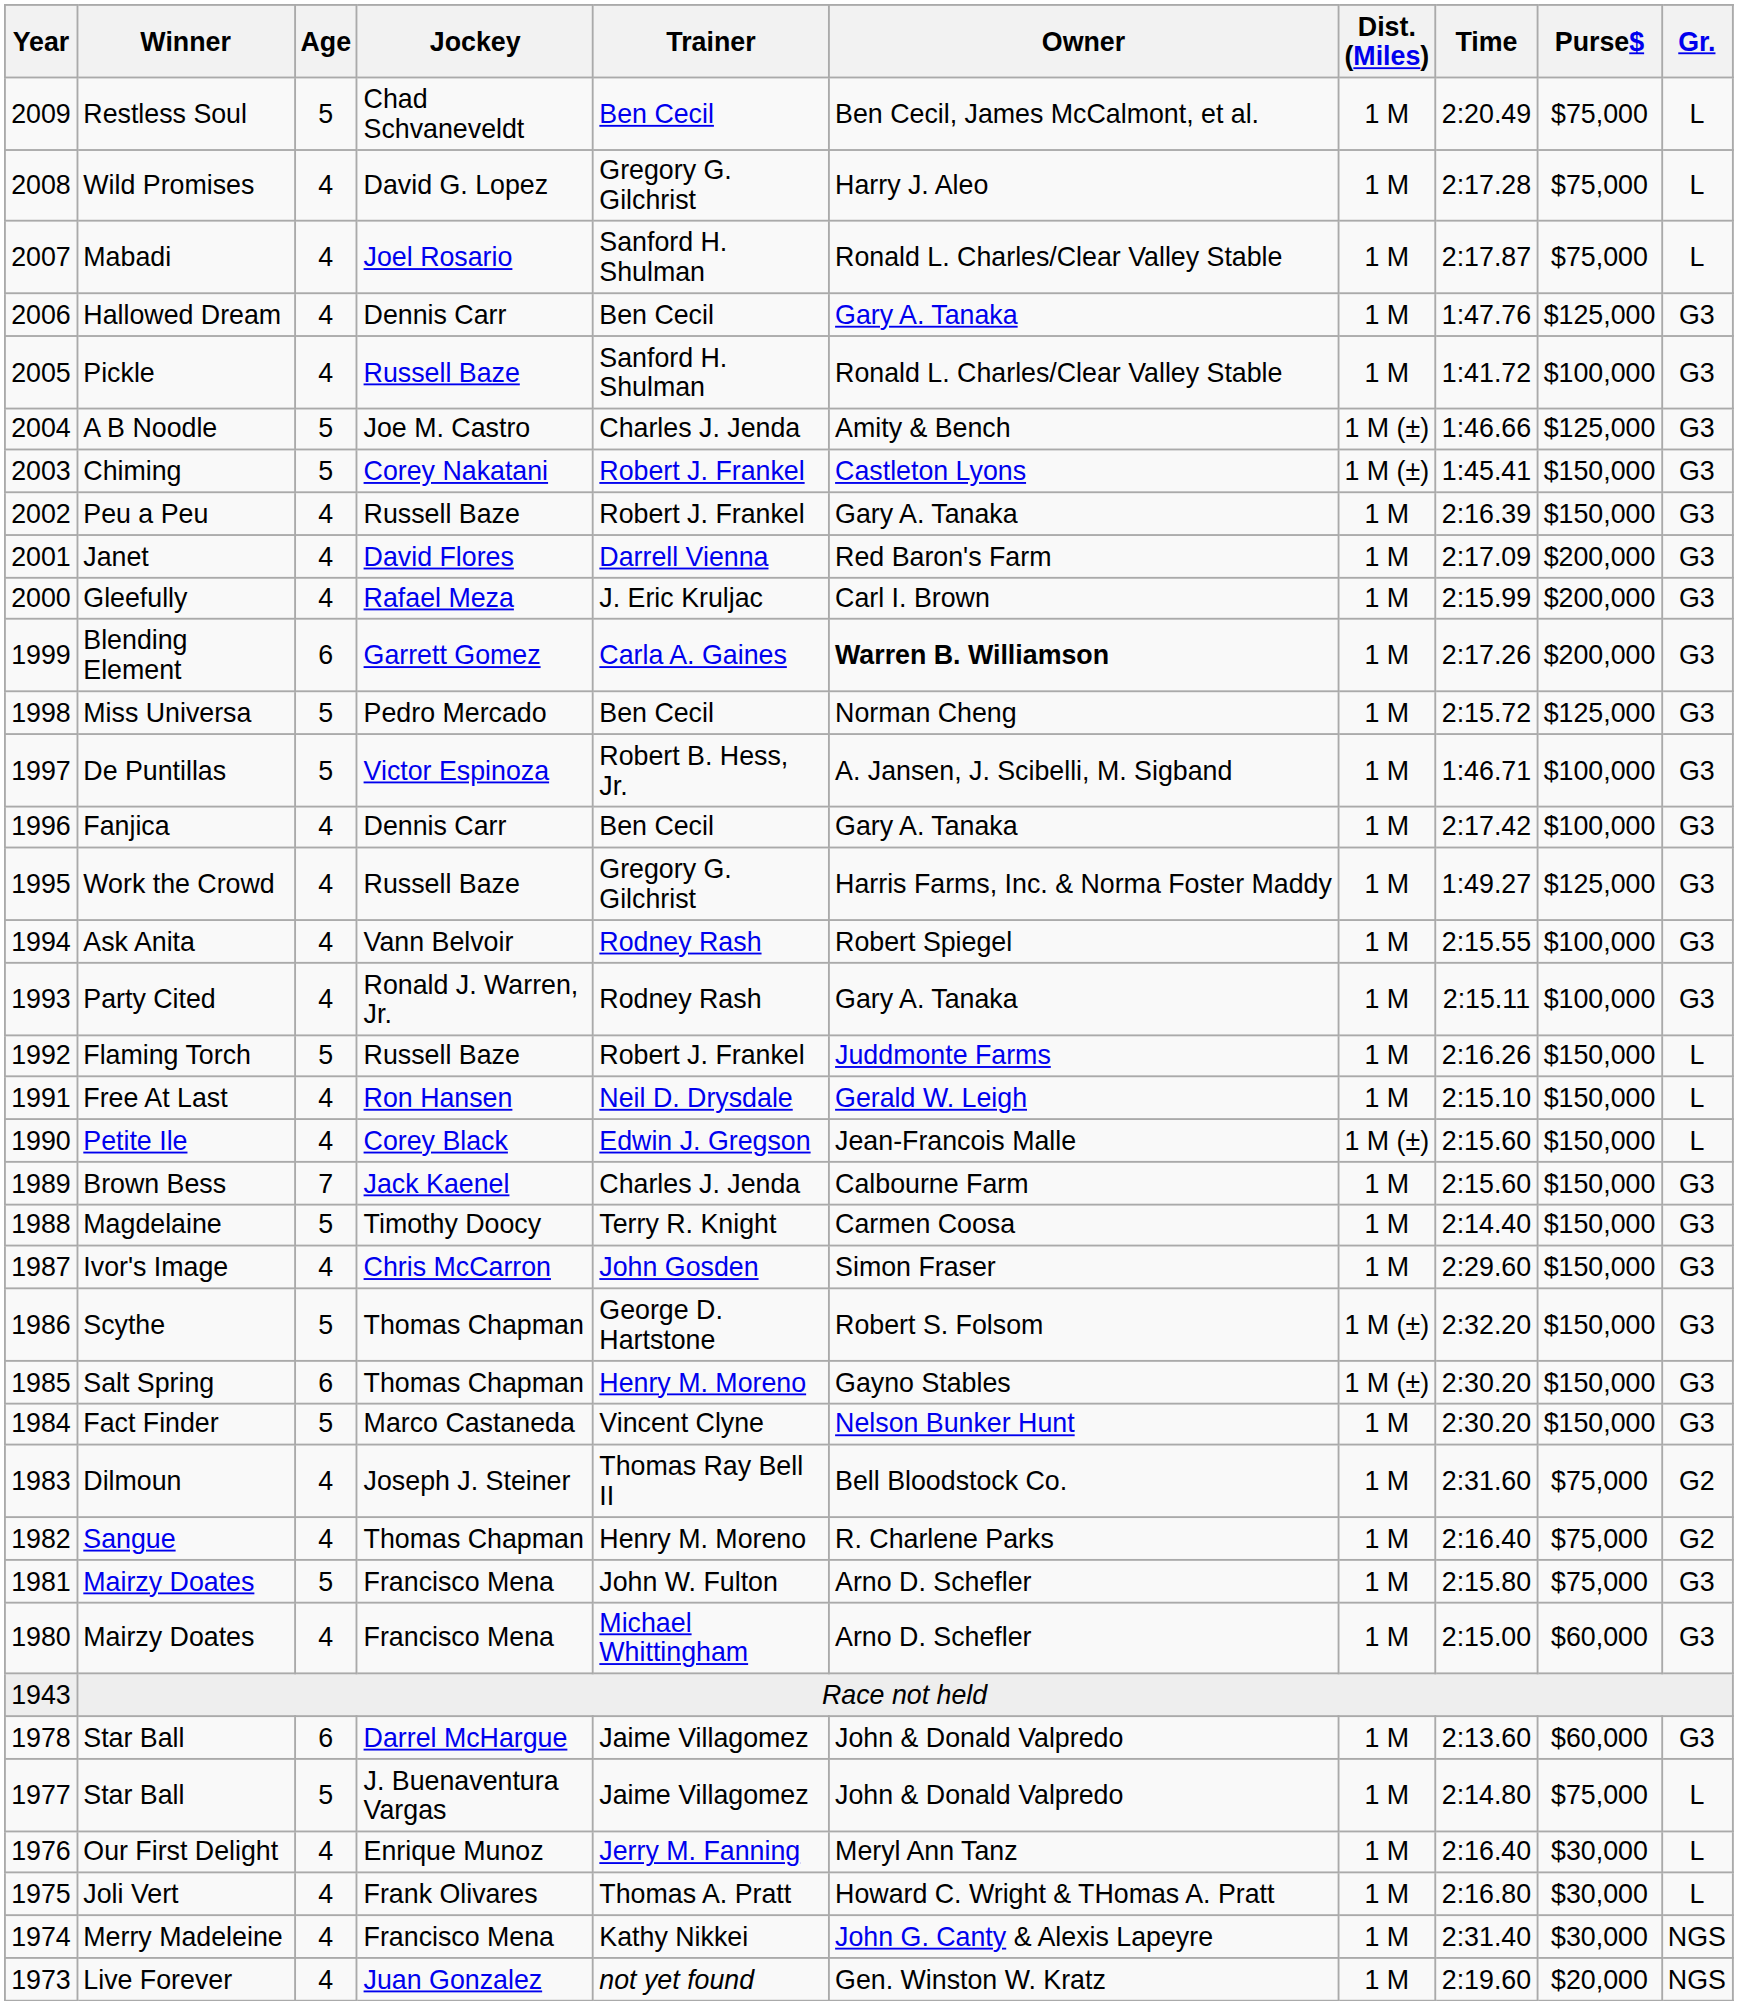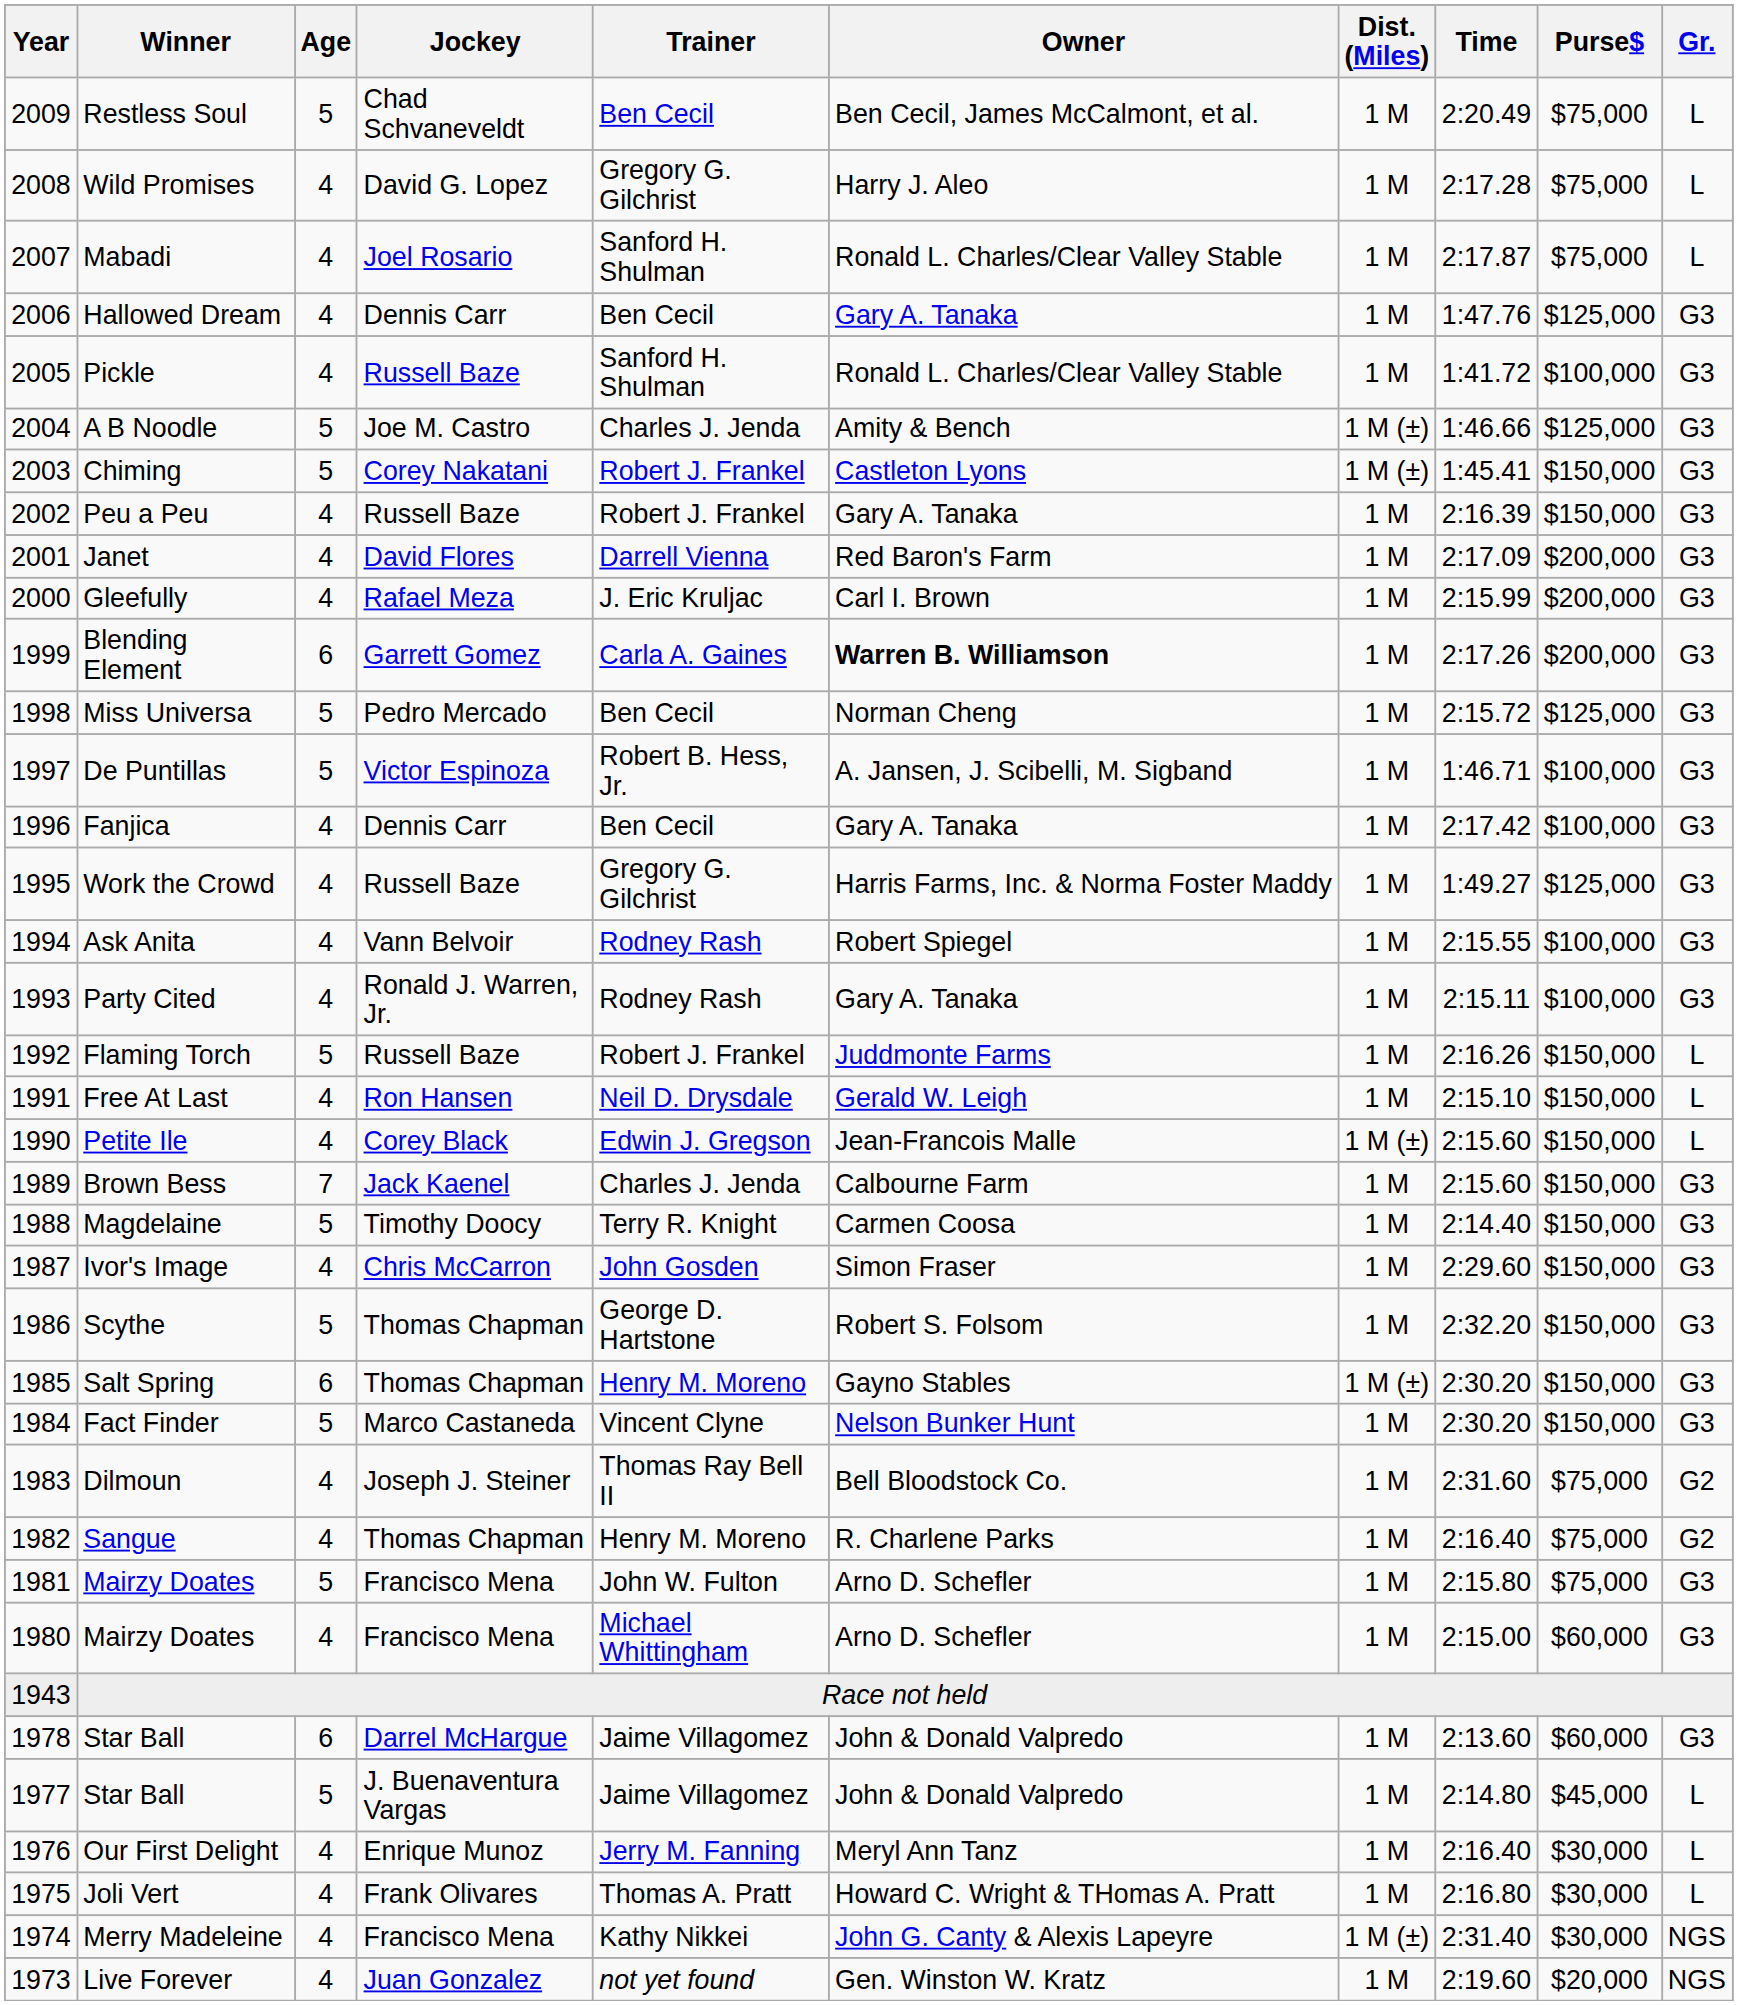Scythe | Dist. (Miles): 1 M (±) -> 1 M
1977 / Star Ball | Purse$: $75,000 -> $45,000
Merry Madeleine | Dist. (Miles): 1 M -> 1 M (±)
